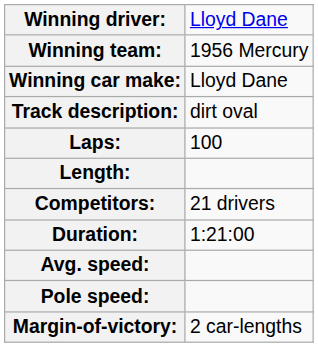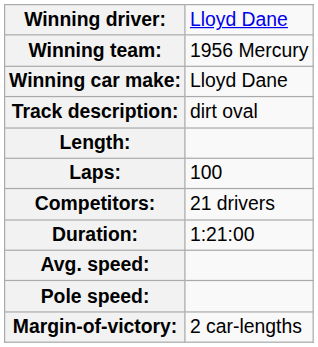rows swapped: Laps: <-> Length:
